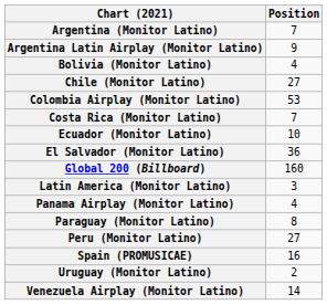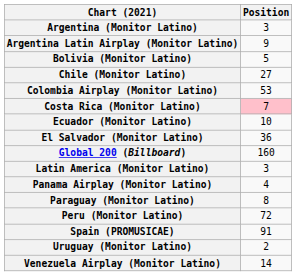Argentina (Monitor Latino) | Position: 7 -> 3
Bolivia (Monitor Latino) | Position: 4 -> 5
Costa Rica (Monitor Latino) | Position: no background -> pink background
Peru (Monitor Latino) | Position: 27 -> 72
Spain (PROMUSICAE) | Position: 16 -> 91
